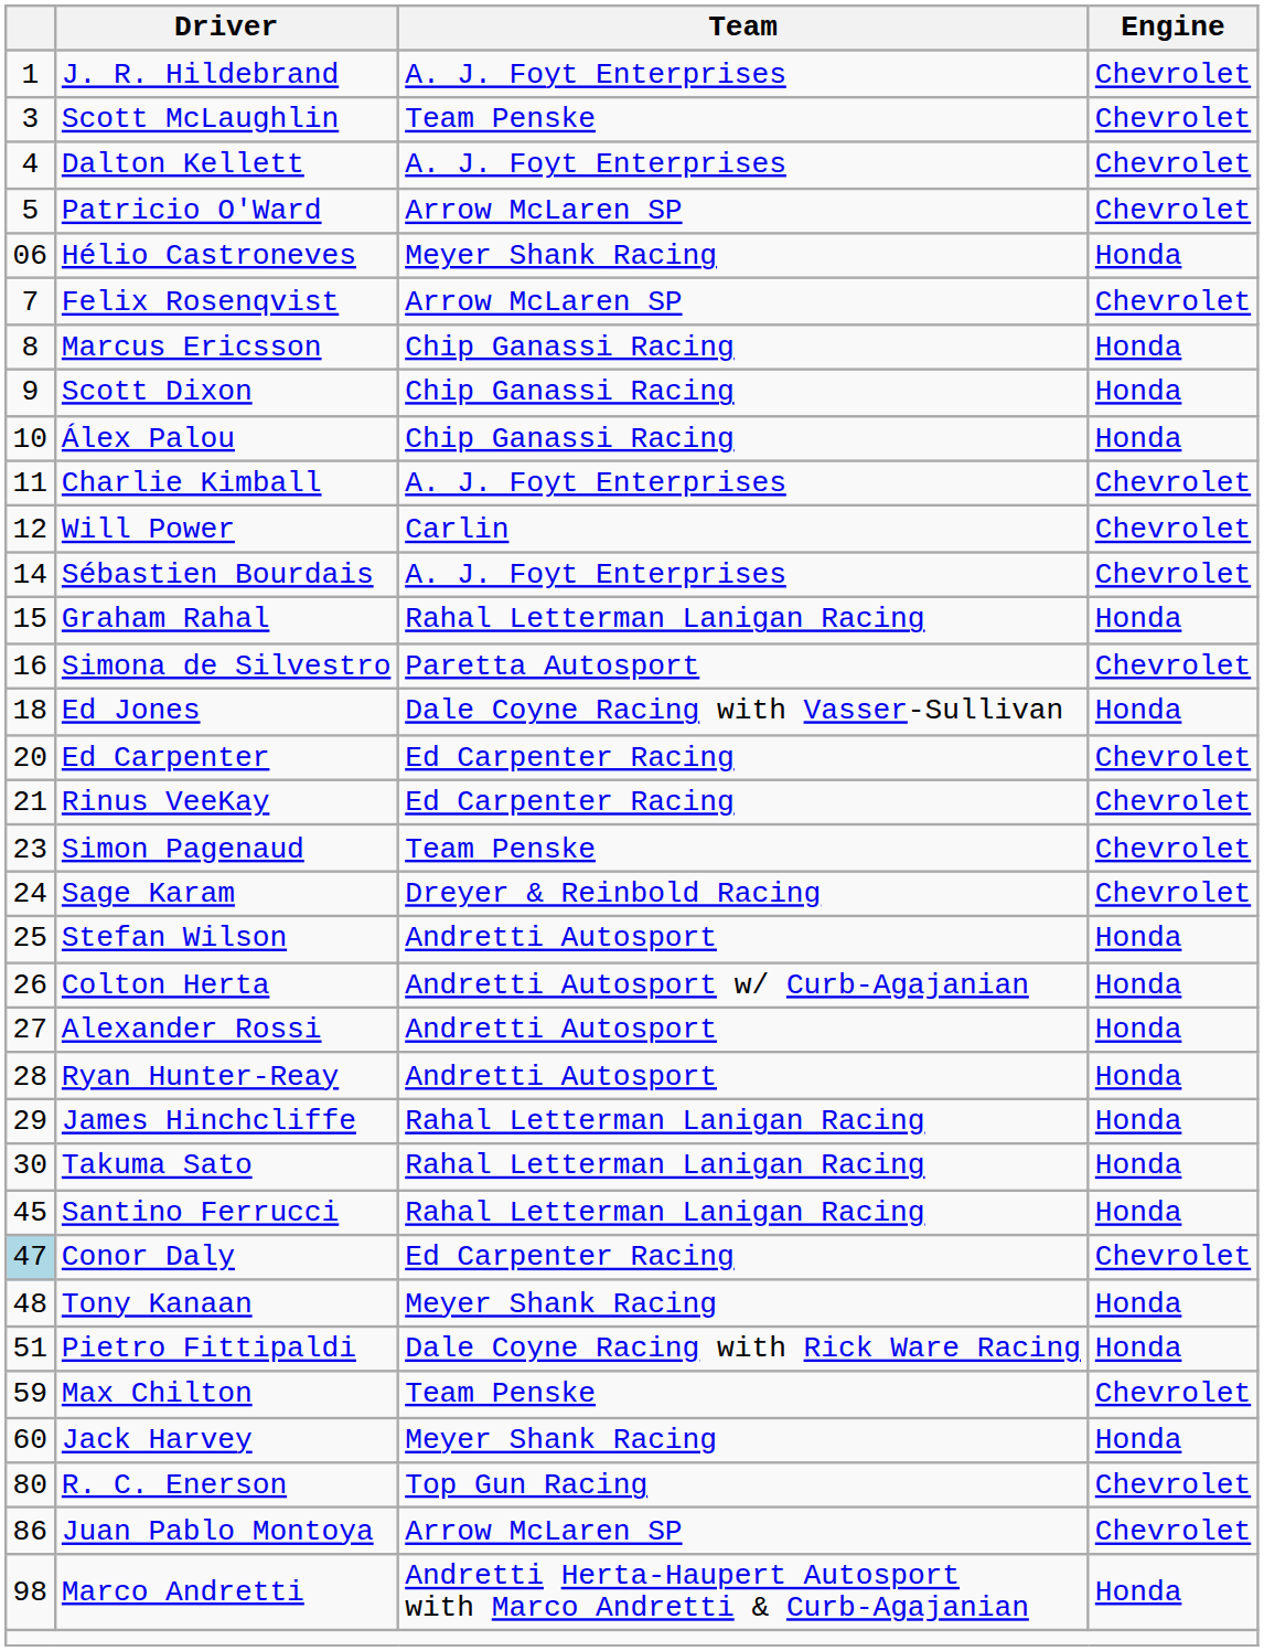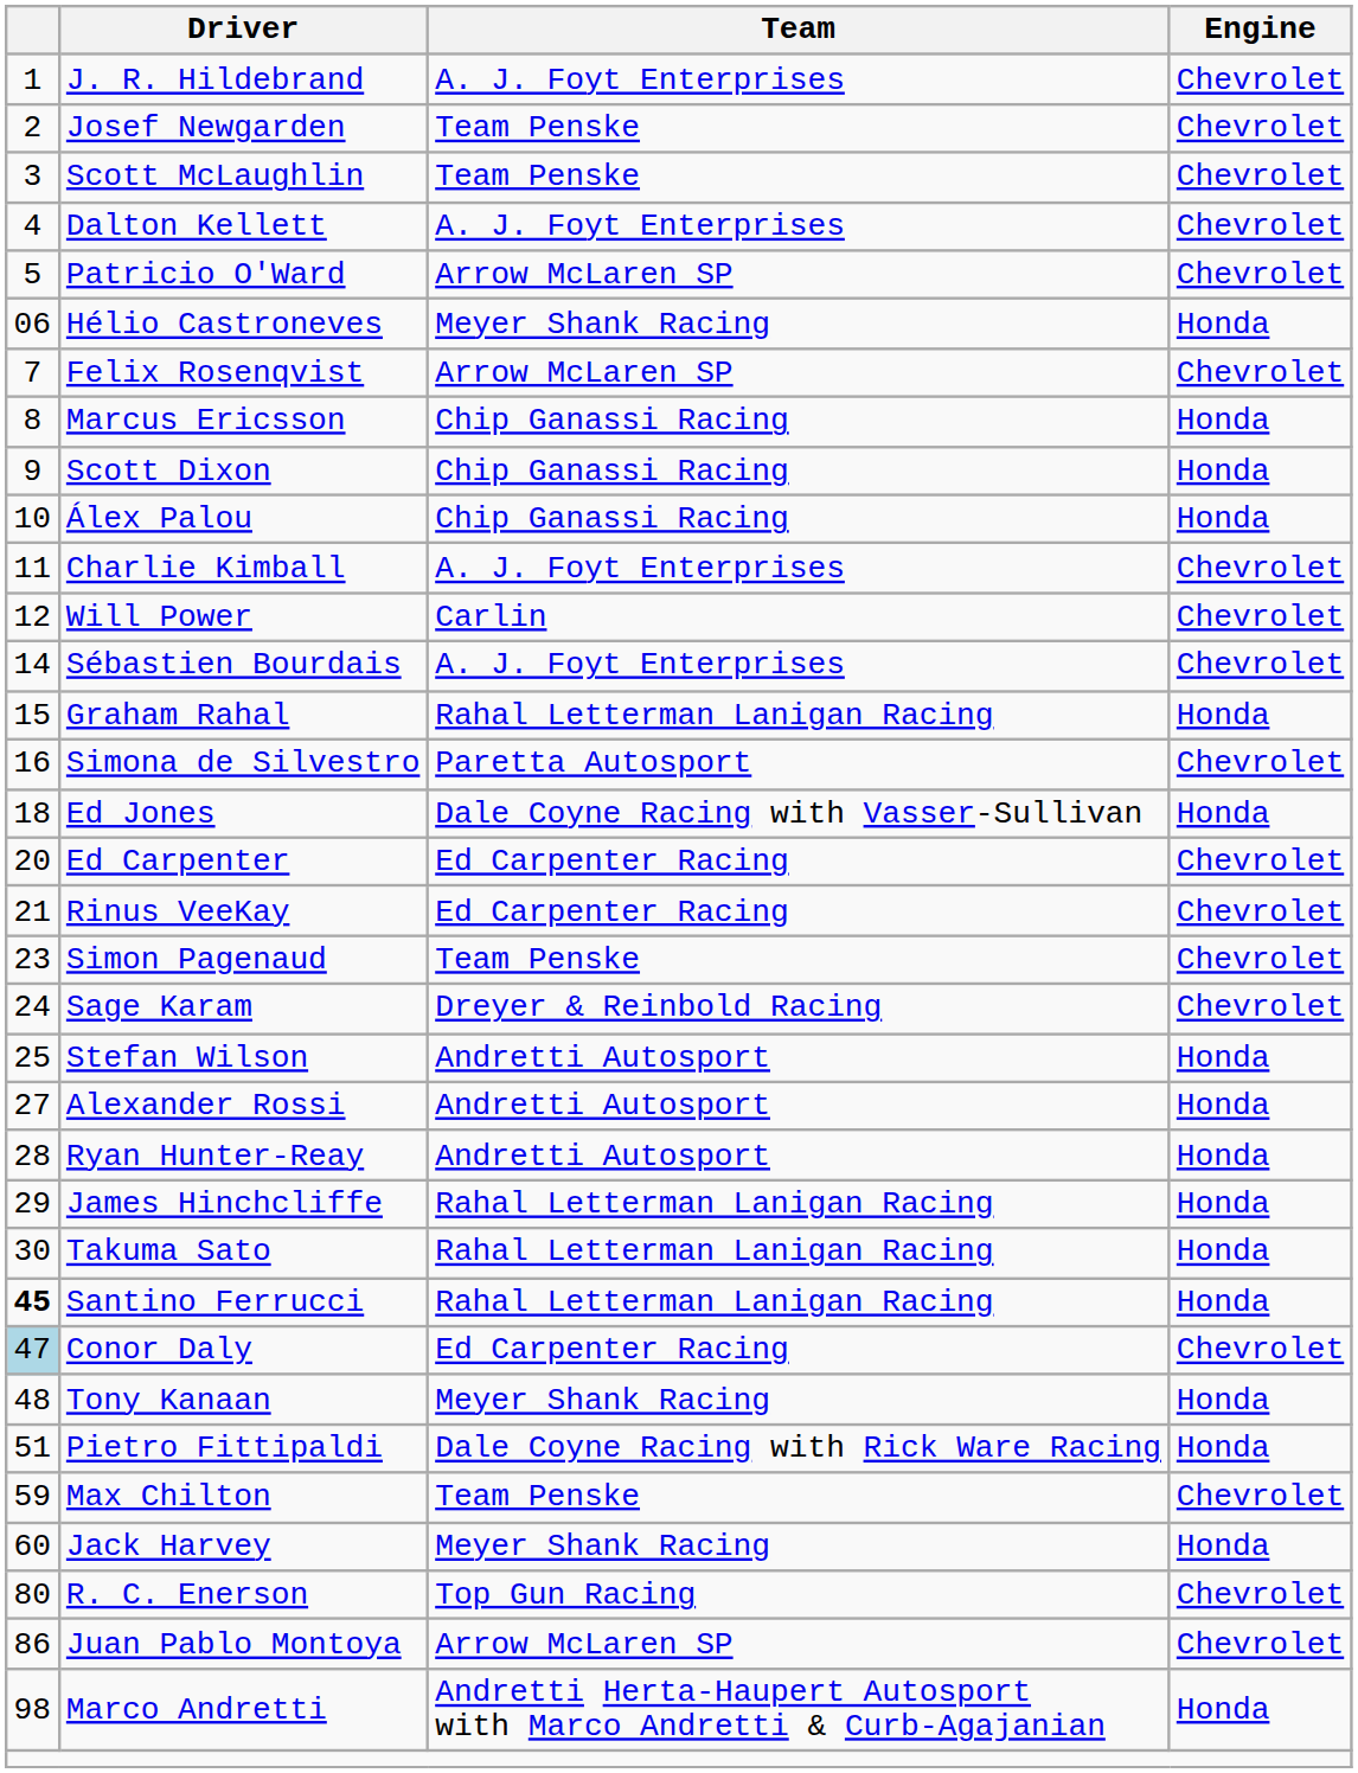+ row: 2 | Josef Newgarden | Team Penske | Chevrolet
- row: 26 | Colton Herta | Andretti Autosport w/ Curb-Agajanian | Honda
Santino Ferrucci | column 1: normal -> bold
